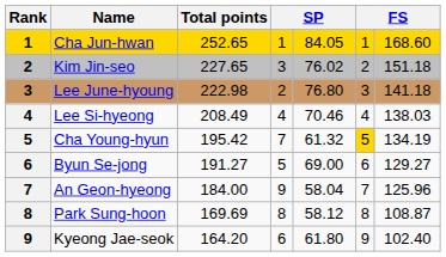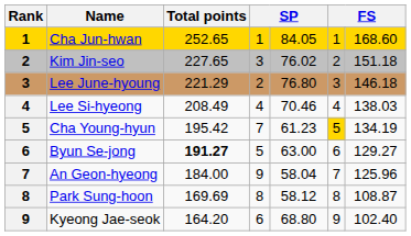Lee June-hyoung | Total points: 222.98 -> 221.29
Lee June-hyoung | column 7: 141.18 -> 146.18
Cha Young-hyun | column 5: 61.32 -> 61.23
Byun Se-jong | Total points: normal -> bold
Byun Se-jong | column 5: 69.00 -> 63.00
Kyeong Jae-seok | column 5: 61.80 -> 68.80
